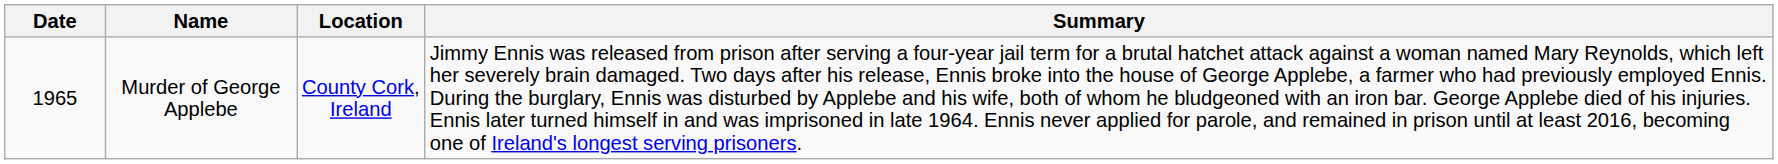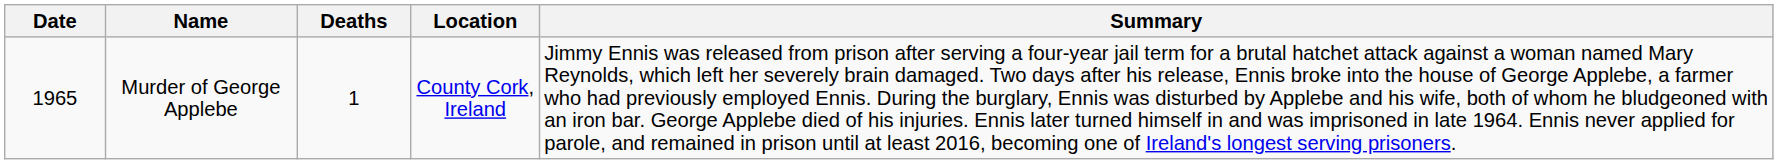+ column: Deaths | 1
